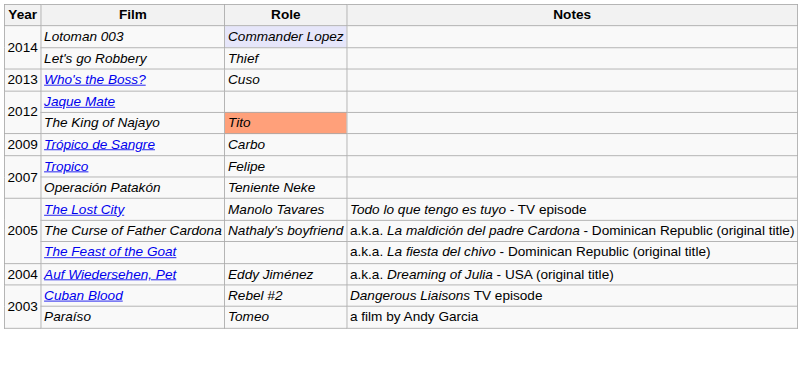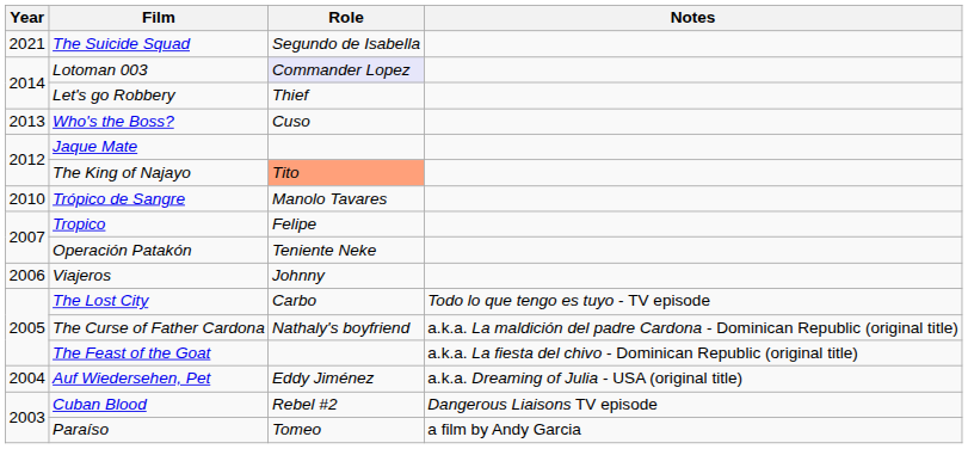+ row: 2021 | The Suicide Squad | Segundo de Isabella
Trópico de Sangre | Year: 2009 -> 2010
Trópico de Sangre | Role: Carbo -> Manolo Tavares
+ row: 2006 | Viajeros | Johnny
The Lost City | Role: Manolo Tavares -> Carbo
